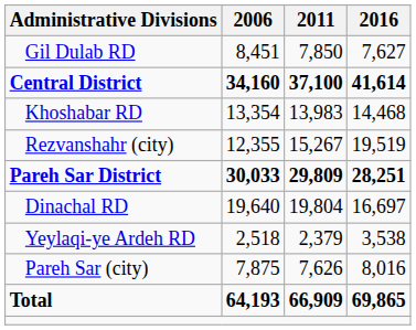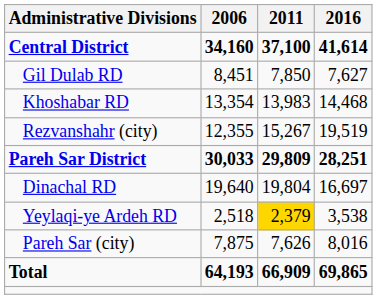rows swapped: Central District <-> Gil Dulab RD
Yeylaqi-ye Ardeh RD | 2011: no background -> gold background
